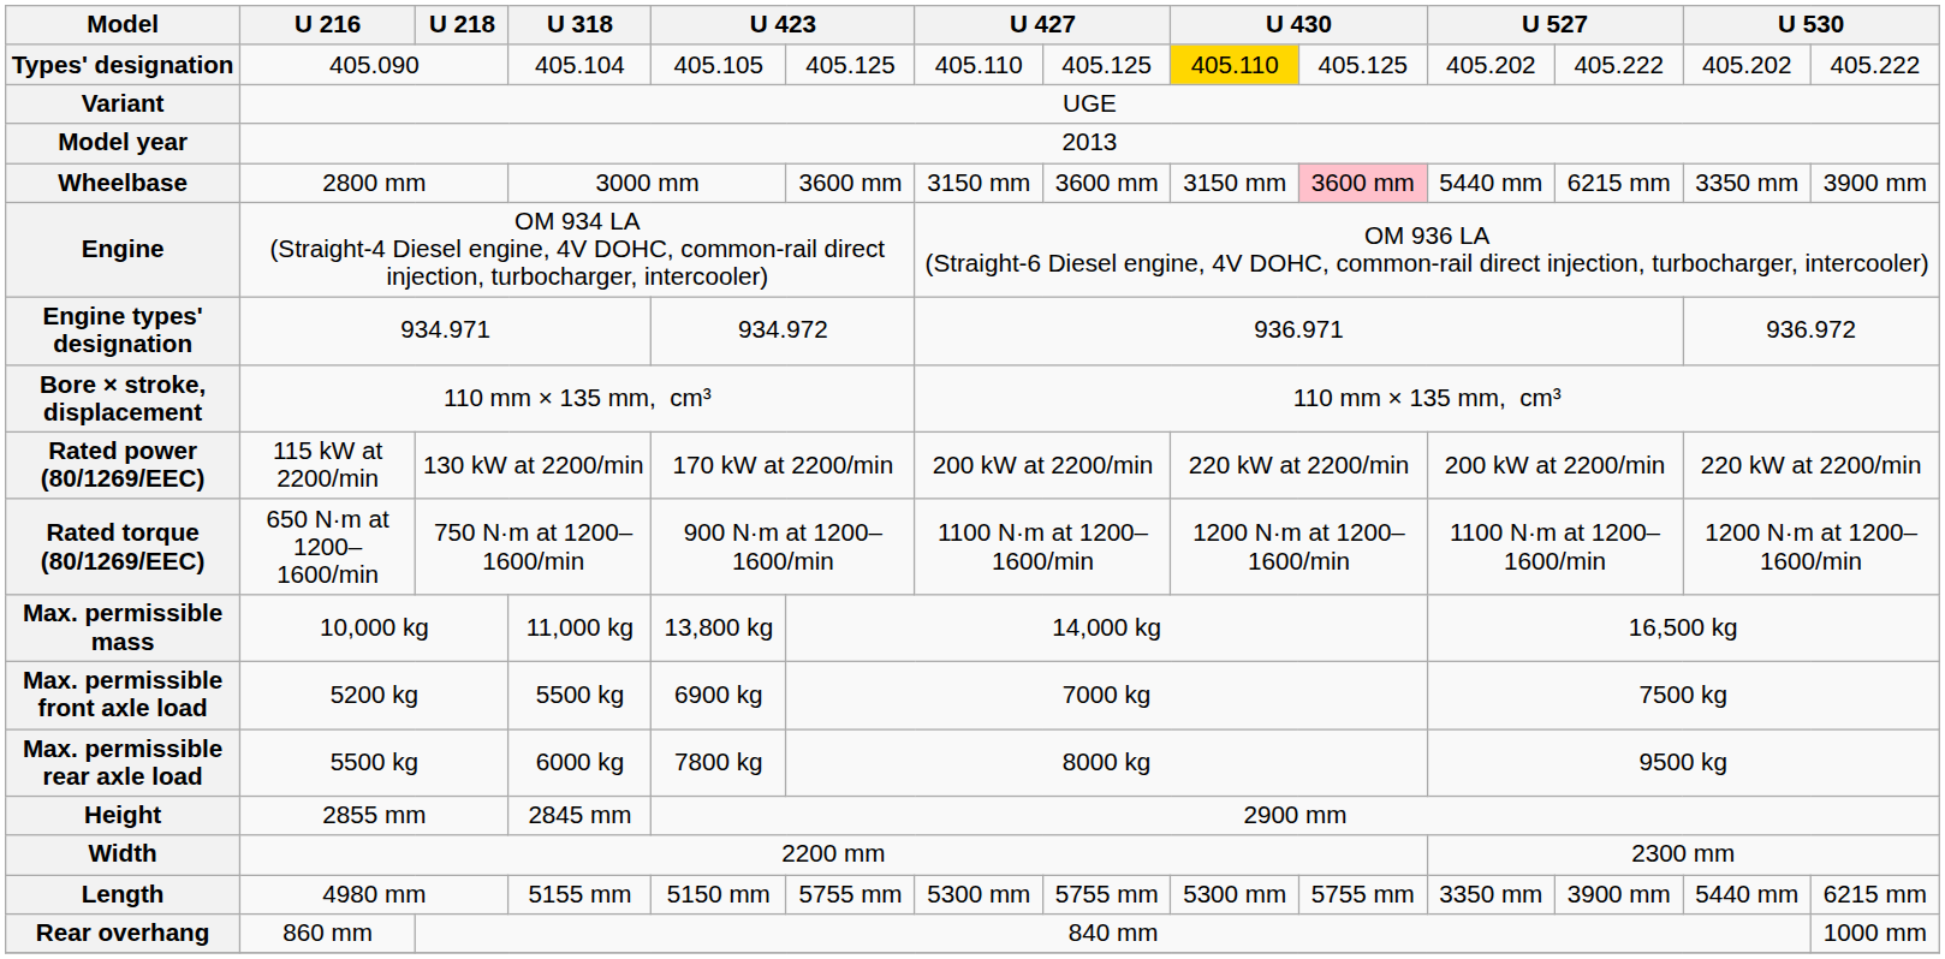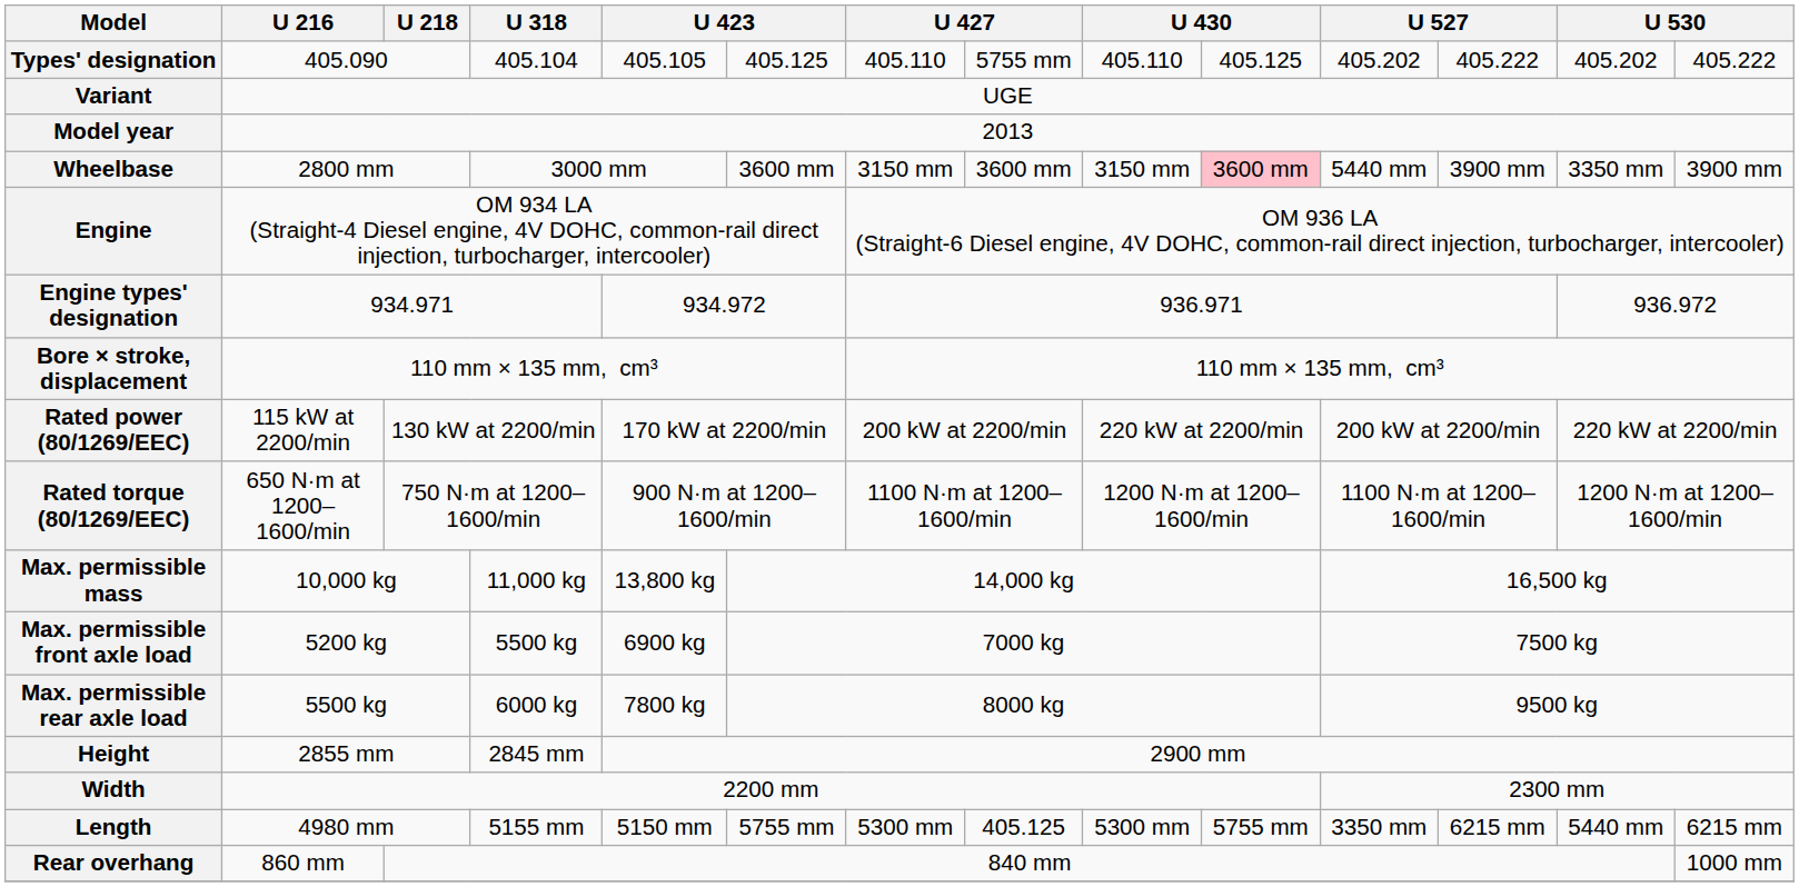Types' designation | column 8: 405.125 -> 5755 mm
Types' designation | column 9: gold background -> no background
Wheelbase | column 12: 6215 mm -> 3900 mm
Length | column 8: 5755 mm -> 405.125
Length | column 12: 3900 mm -> 6215 mm
